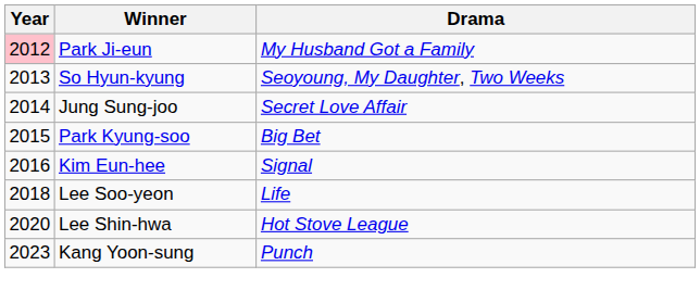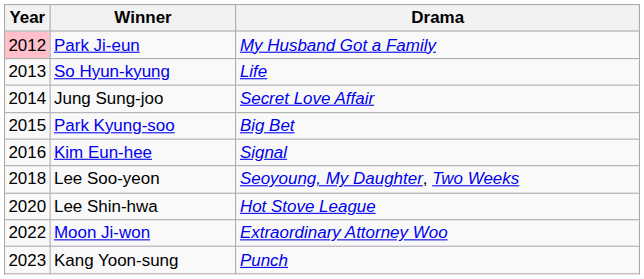So Hyun-kyung | Drama: Seoyoung, My Daughter, Two Weeks -> Life
Lee Soo-yeon | Drama: Life -> Seoyoung, My Daughter, Two Weeks
+ row: 2022 | Moon Ji-won | Extraordinary Attorney Woo
